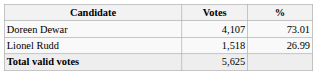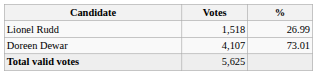rows swapped: Doreen Dewar <-> Lionel Rudd
